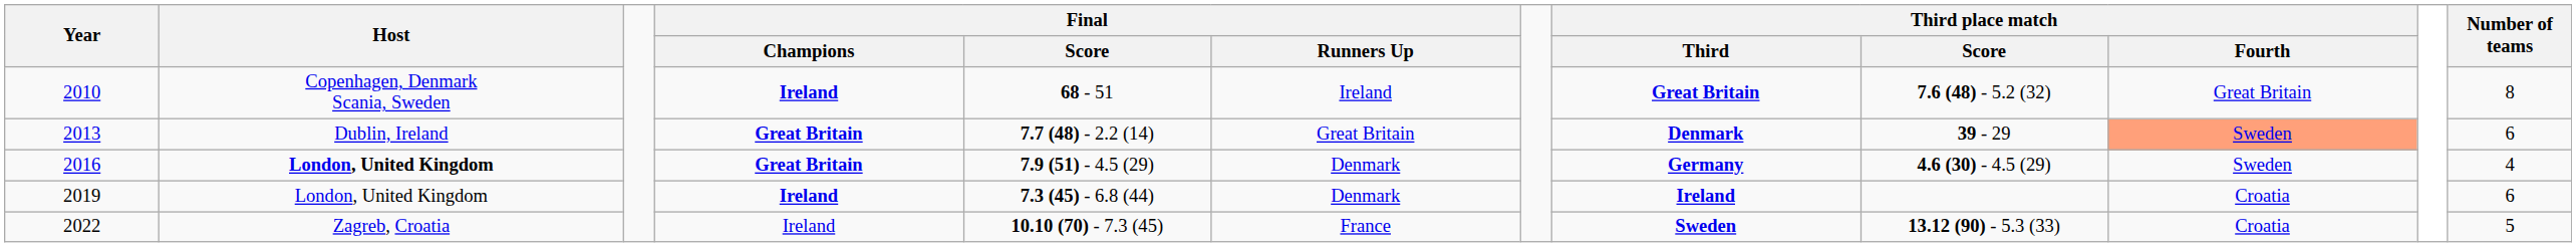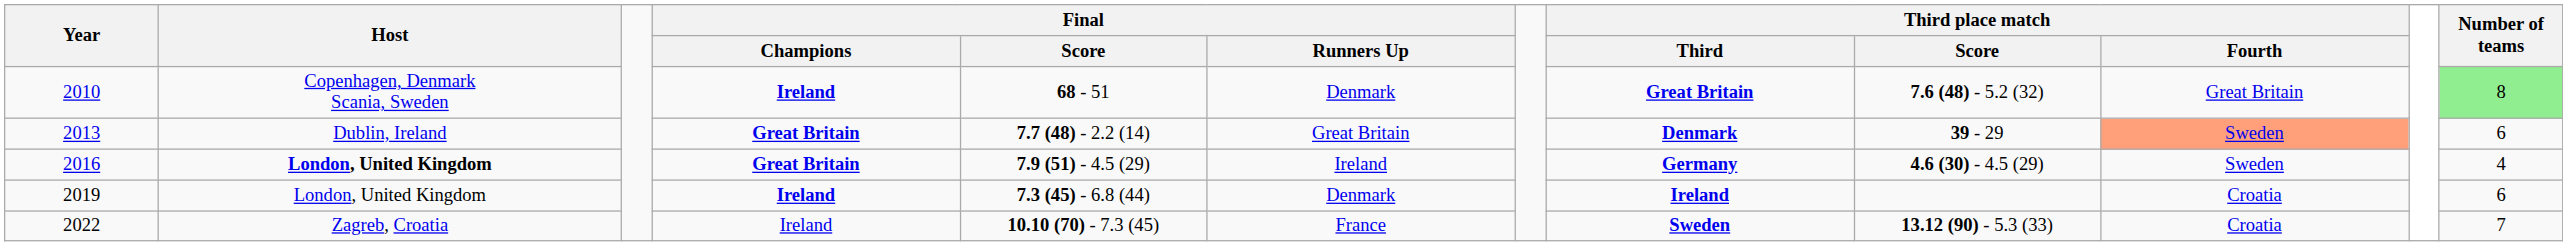2010 | Final / Runners Up: Ireland -> Denmark
2010 | Number of teams: no background -> lightgreen background
2016 | Final / Runners Up: Denmark -> Ireland
2022 | Number of teams: 5 -> 7
